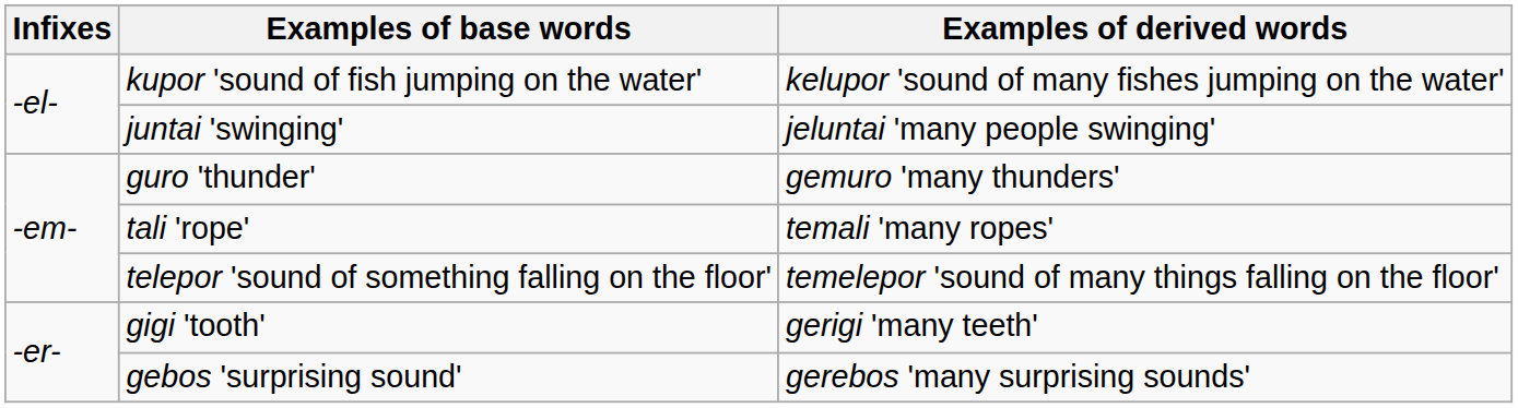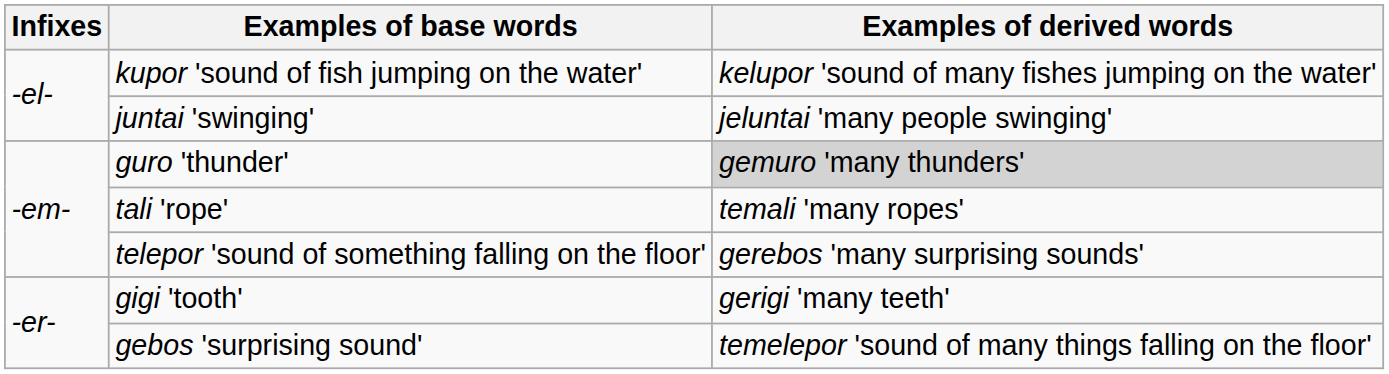guro 'thunder' | Examples of derived words: no background -> lightgrey background
telepor 'sound of something falling on the floor' | Examples of derived words: temelepor 'sound of many things falling on the floor' -> gerebos 'many surprising sounds'
gebos 'surprising sound' | Examples of derived words: gerebos 'many surprising sounds' -> temelepor 'sound of many things falling on the floor'
